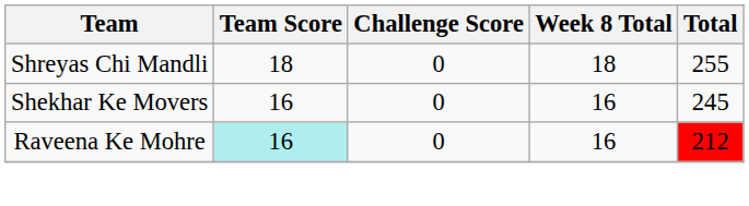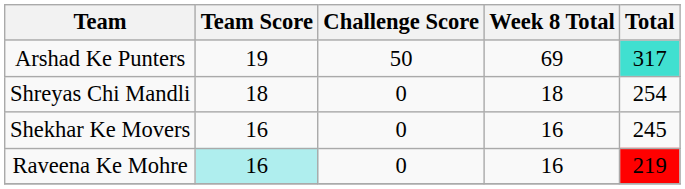+ row: Arshad Ke Punters | 19 | 50 | 69 | 317
Shreyas Chi Mandli | Total: 255 -> 254
Raveena Ke Mohre | Total: 212 -> 219
